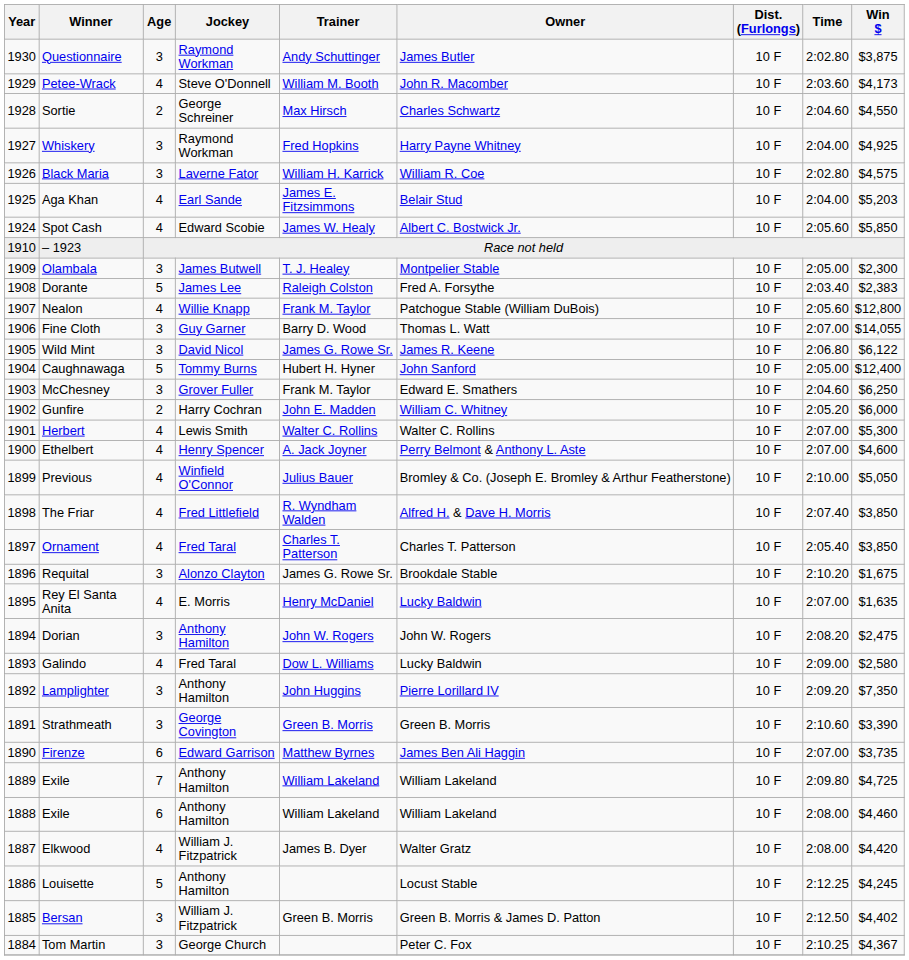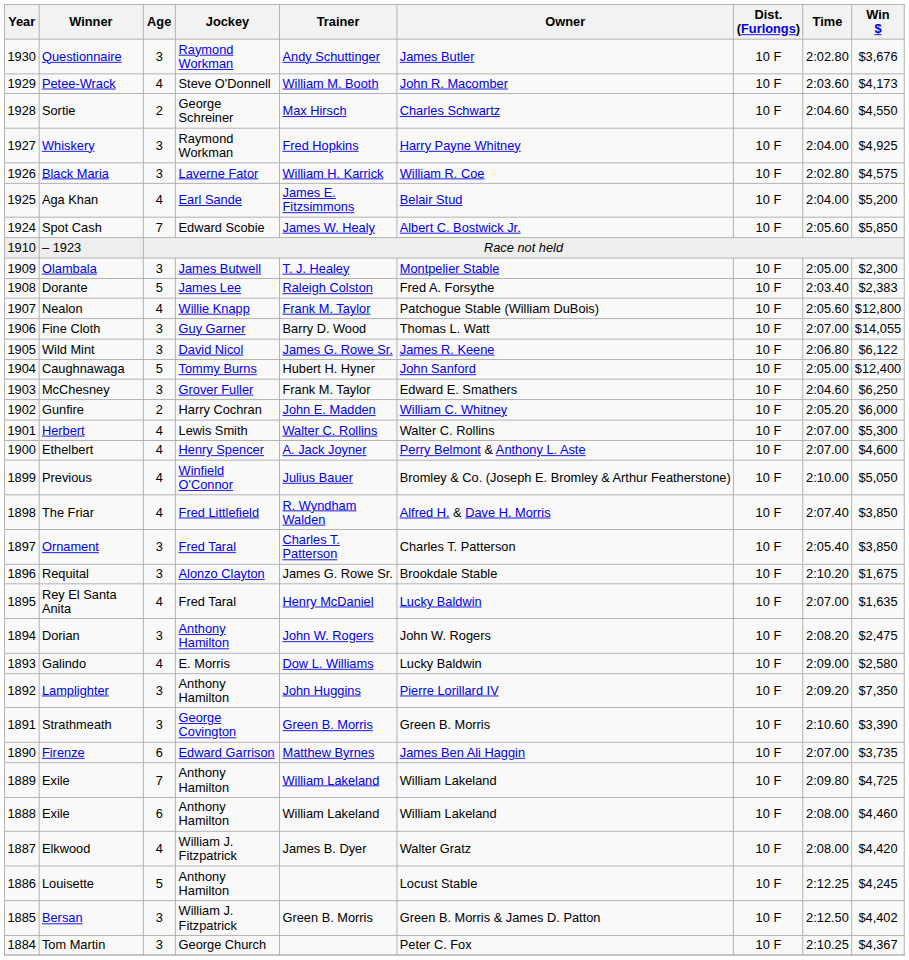Questionnaire | Win $: $3,875 -> $3,676
Aga Khan | Win $: $5,203 -> $5,200
Spot Cash | Age: 4 -> 7
Ornament | Age: 4 -> 3
Rey El Santa Anita | Jockey: E. Morris -> Fred Taral
Galindo | Jockey: Fred Taral -> E. Morris
